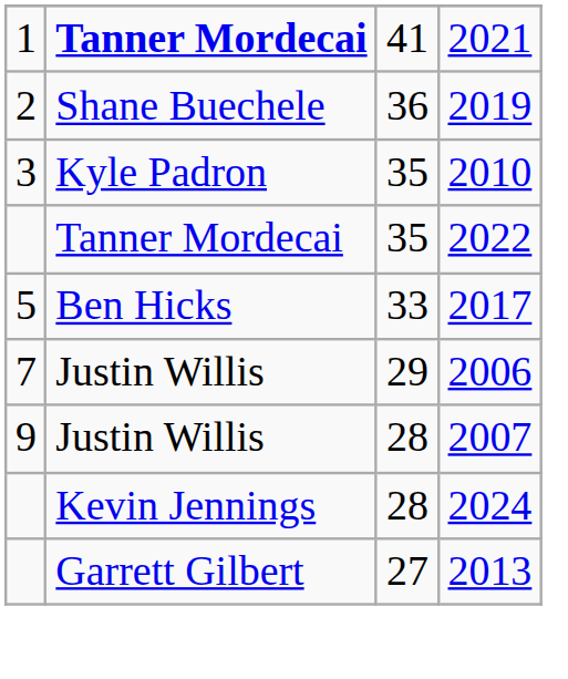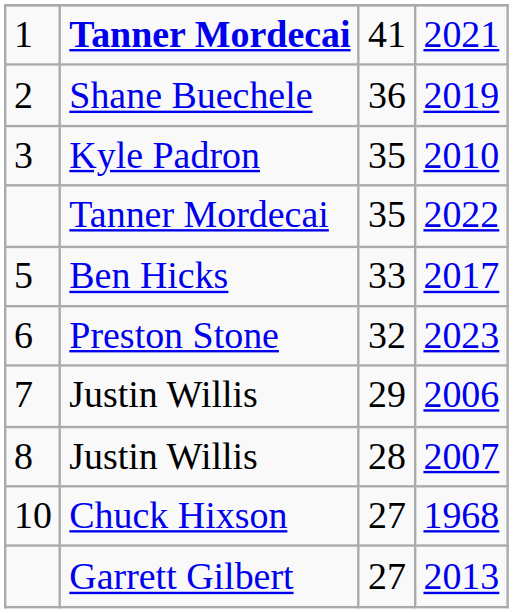+ row: 6 | Preston Stone | 32 | 2023
2007 | column 1: 9 -> 8
- row: Kevin Jennings | 28 | 2024
+ row: 10 | Chuck Hixson | 27 | 1968
